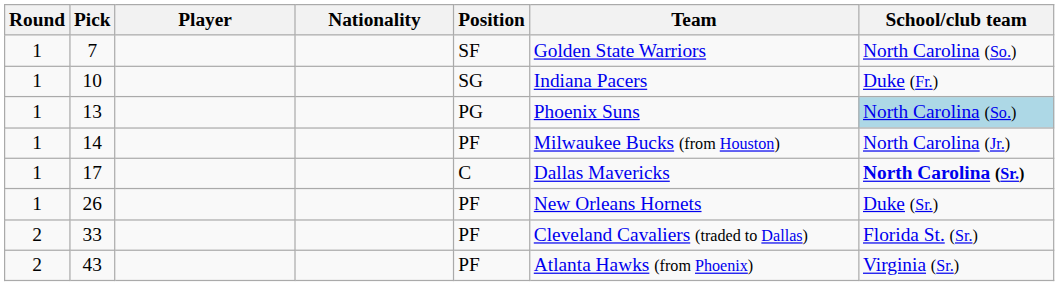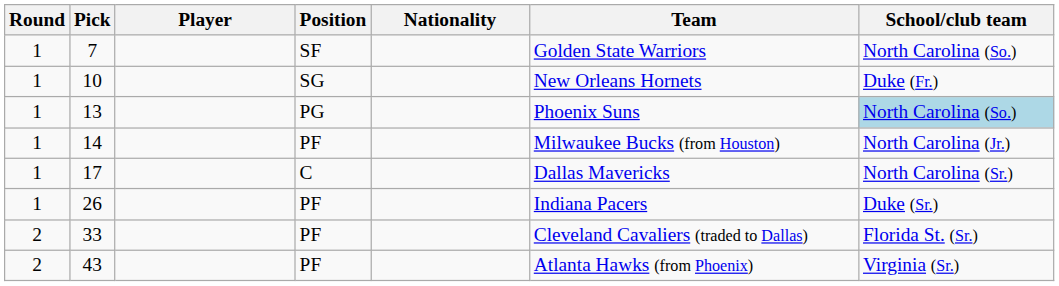columns swapped: Position <-> Nationality
10 | Team: Indiana Pacers -> New Orleans Hornets
17 | School/club team: bold -> normal
26 | Team: New Orleans Hornets -> Indiana Pacers
